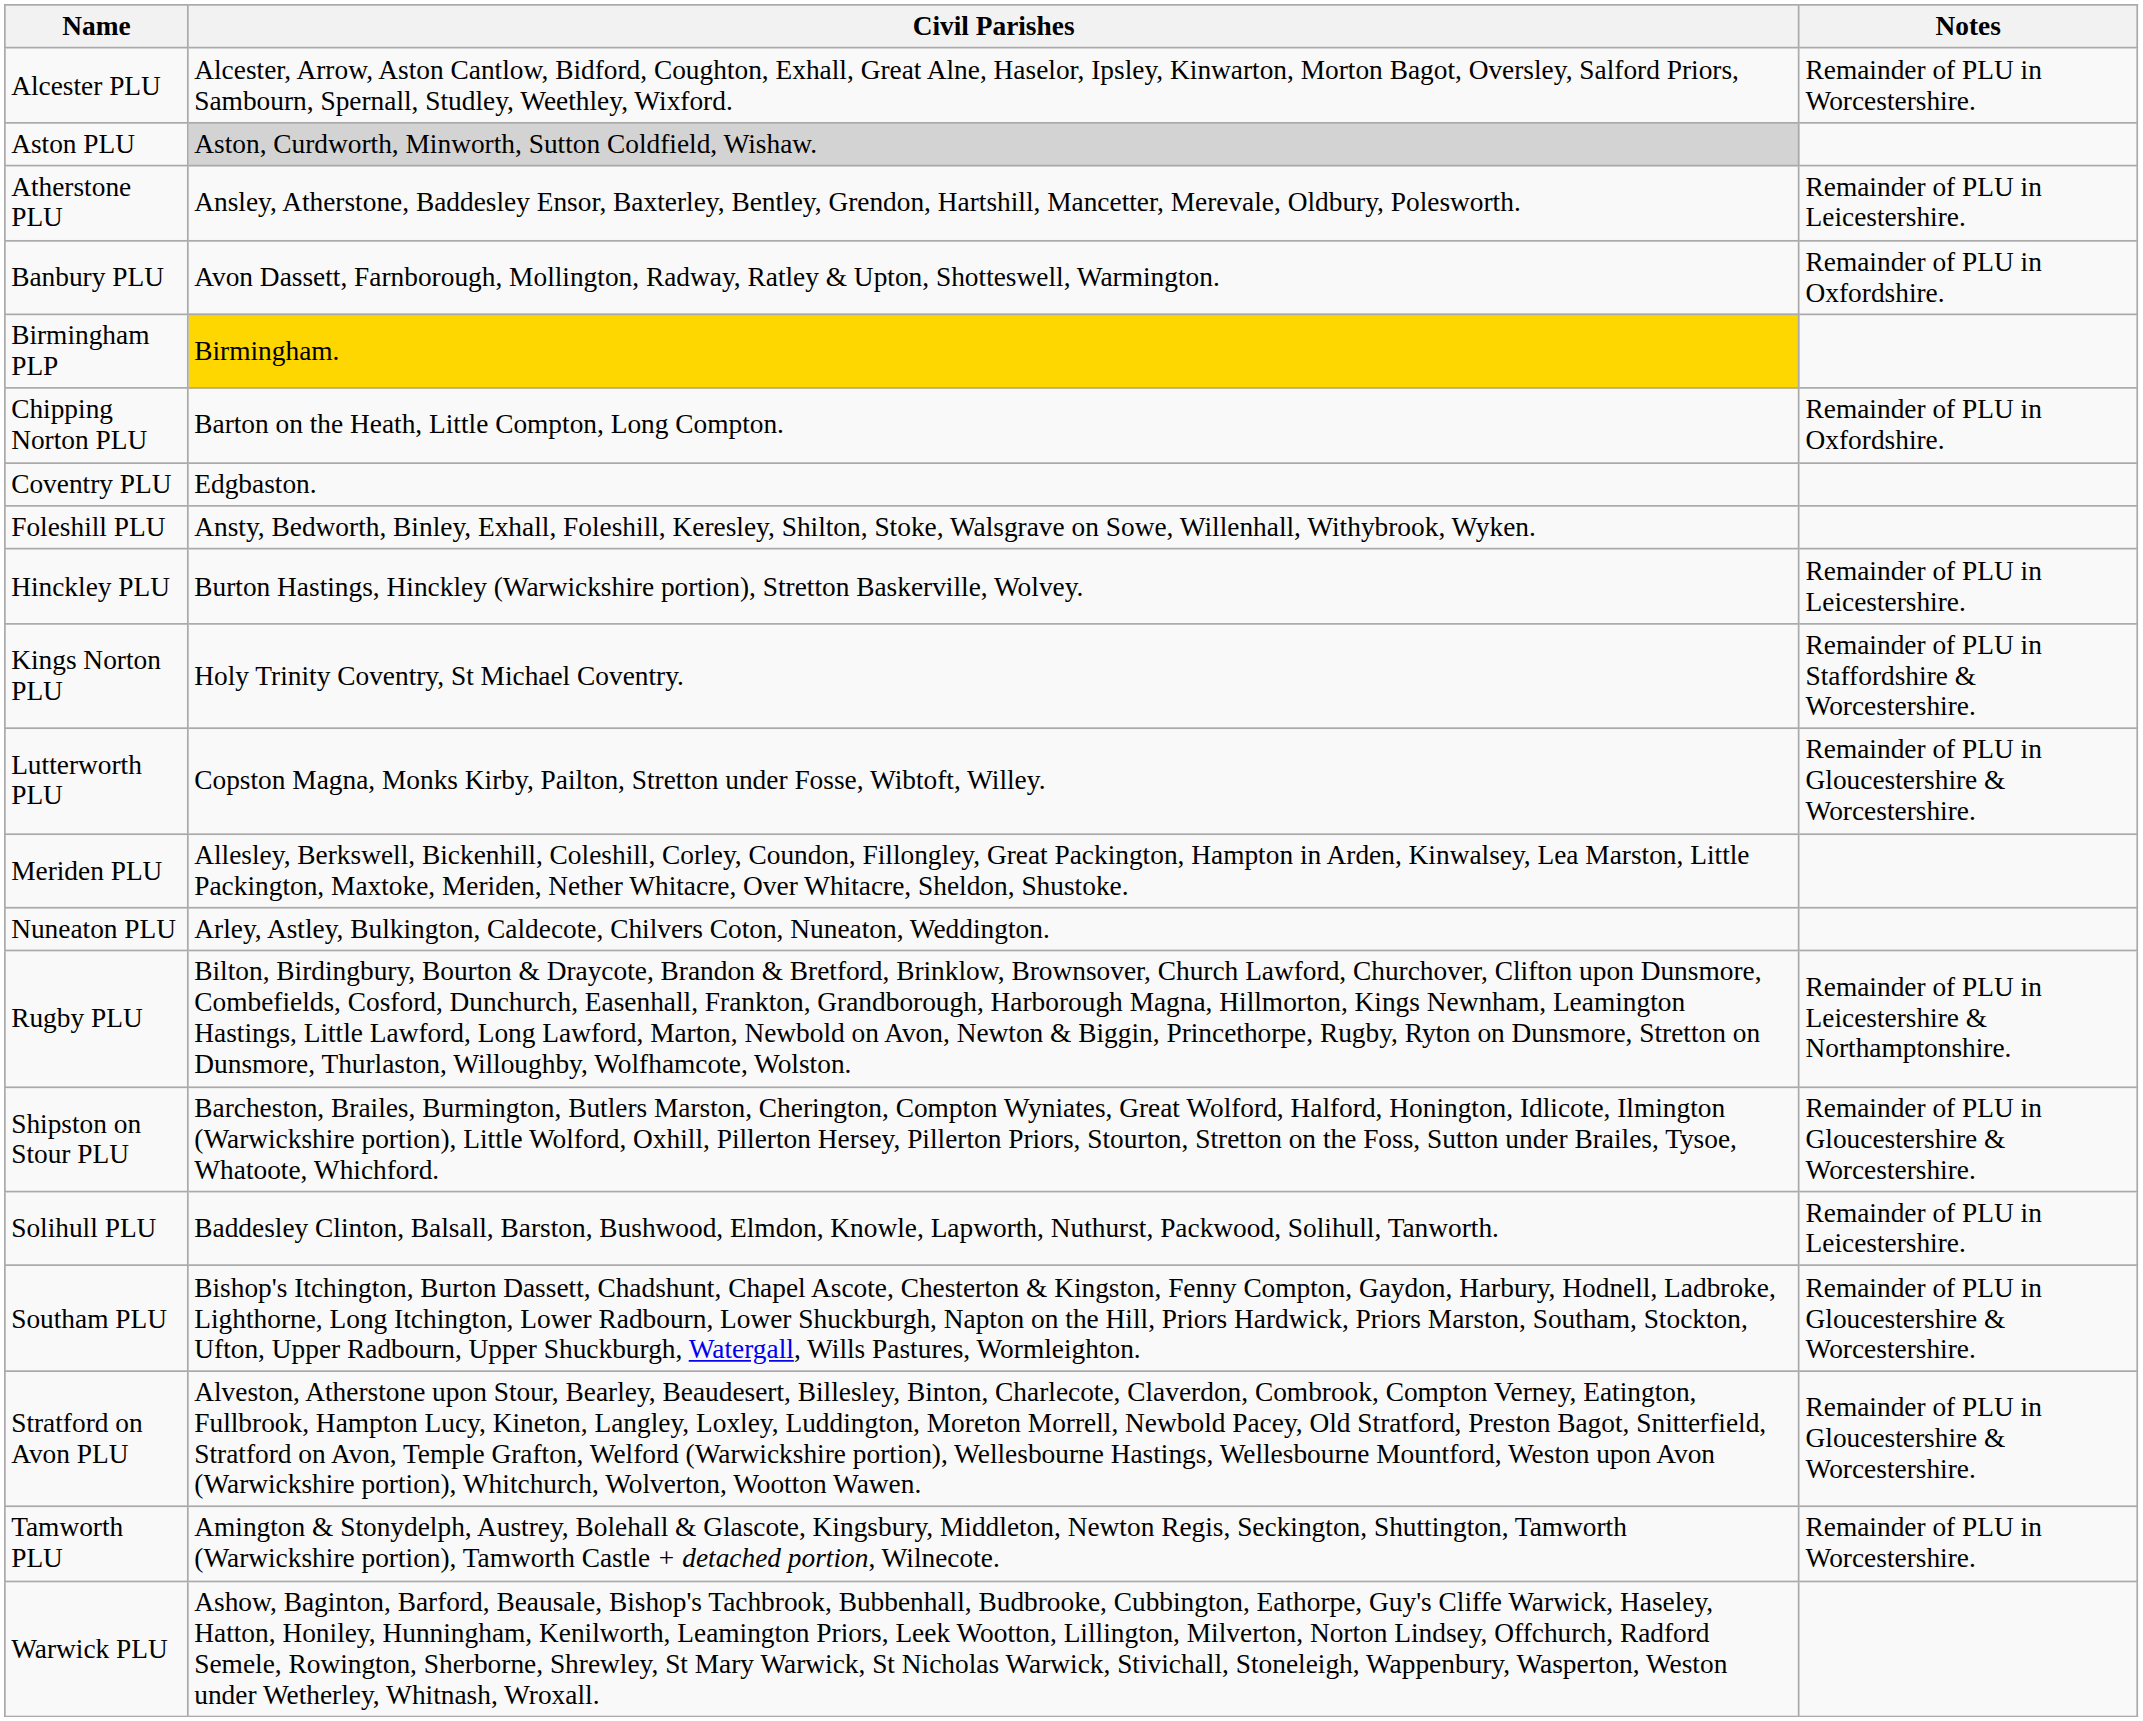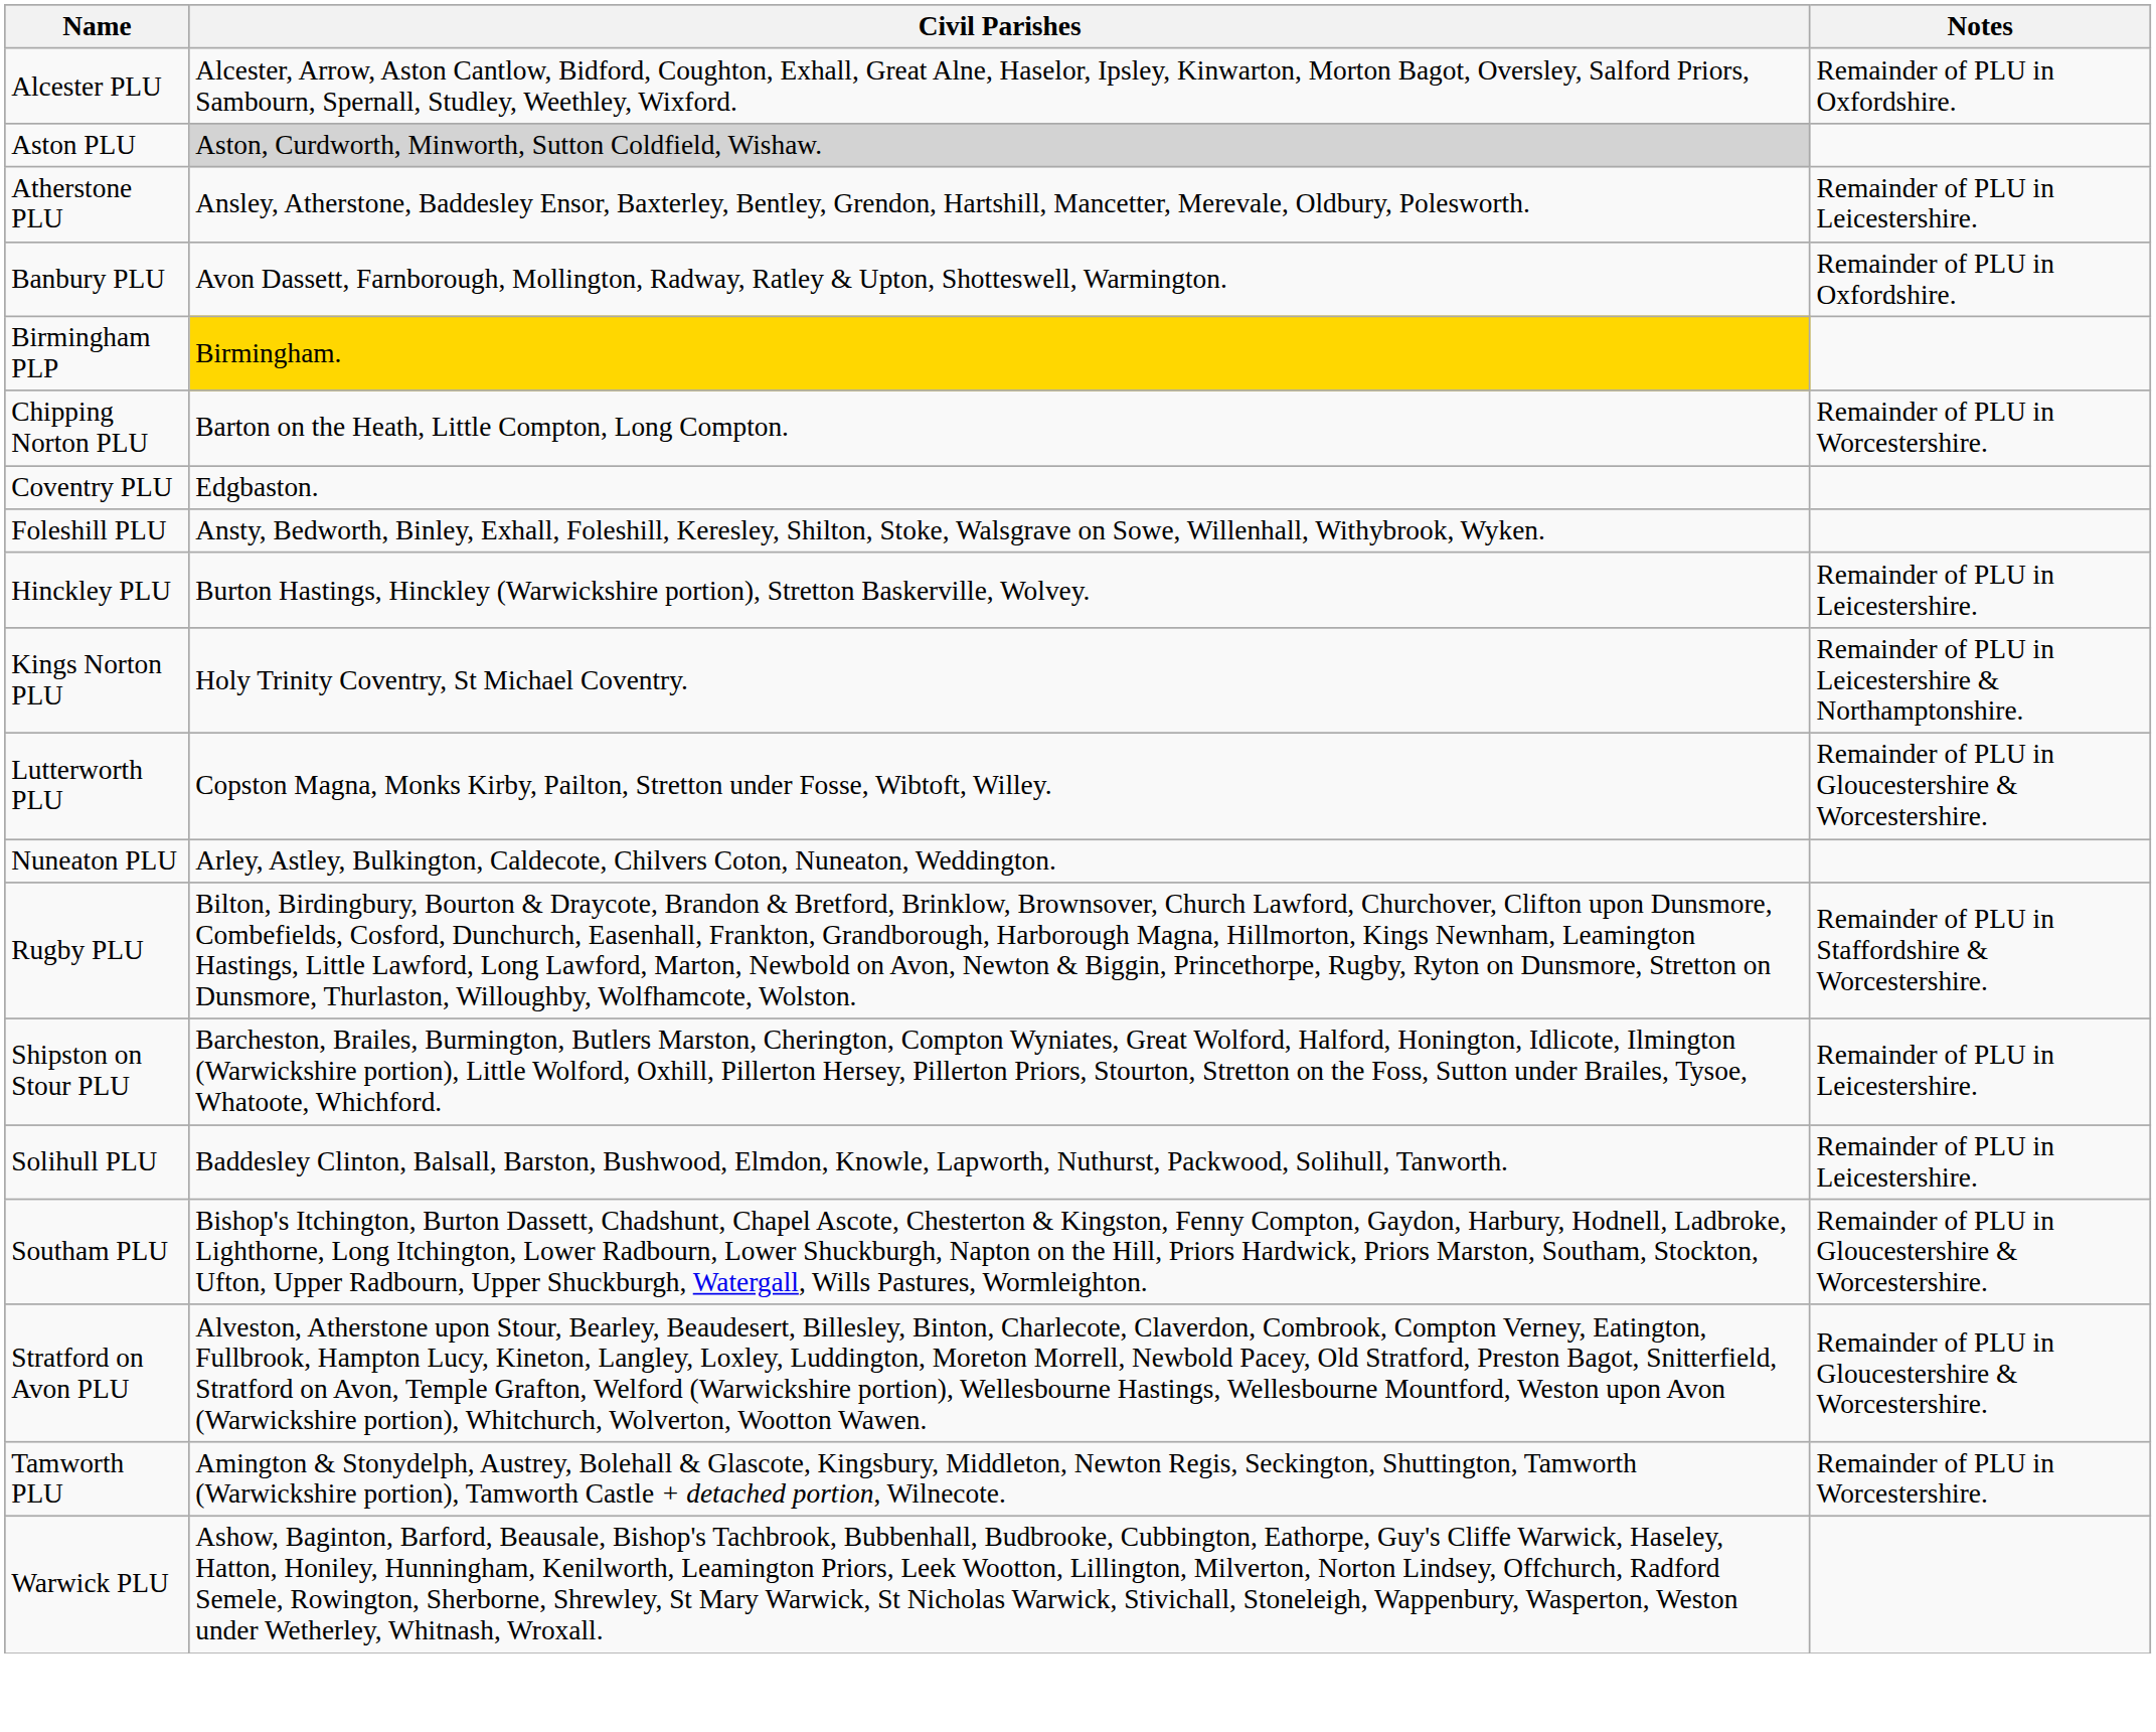Alcester PLU | Notes: Remainder of PLU in Worcestershire. -> Remainder of PLU in Oxfordshire.
Chipping Norton PLU | Notes: Remainder of PLU in Oxfordshire. -> Remainder of PLU in Worcestershire.
Kings Norton PLU | Notes: Remainder of PLU in Staffordshire & Worcestershire. -> Remainder of PLU in Leicestershire & Northamptonshire.
- row: Meriden PLU | Allesley, Berkswell, Bickenhill, Coleshill, Corley, Coundon, Fillongley, Great Packington, Hampton in Arden, Kinwalsey, Lea Marston, Little Packington, Maxtoke, Meriden, Nether Whitacre, Over Whitacre, Sheldon, Shustoke.
Rugby PLU | Notes: Remainder of PLU in Leicestershire & Northamptonshire. -> Remainder of PLU in Staffordshire & Worcestershire.
Shipston on Stour PLU | Notes: Remainder of PLU in Gloucestershire & Worcestershire. -> Remainder of PLU in Leicestershire.
